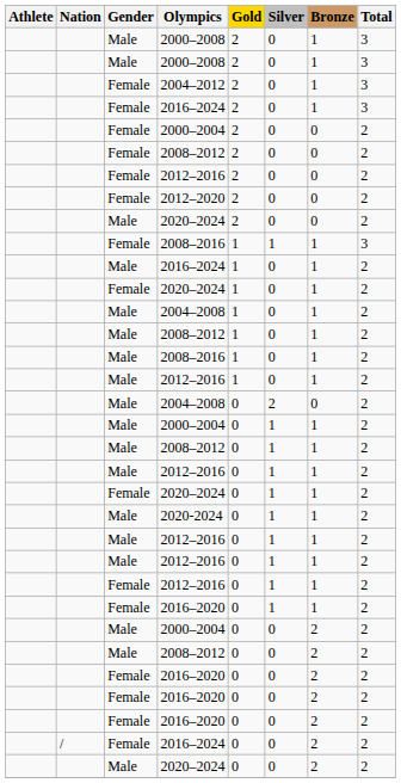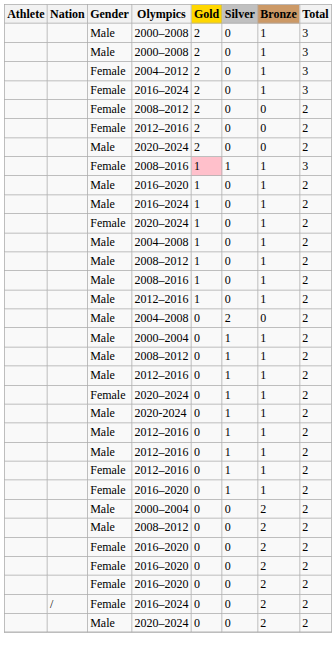- row: Female | 2000–2004 | 2 | 0 | 0 | 2
- row: Female | 2012–2020 | 2 | 0 | 0 | 2
Female / 2008–2016 | Gold: no background -> pink background
+ row: Male | 2016–2020 | 1 | 0 | 1 | 2
